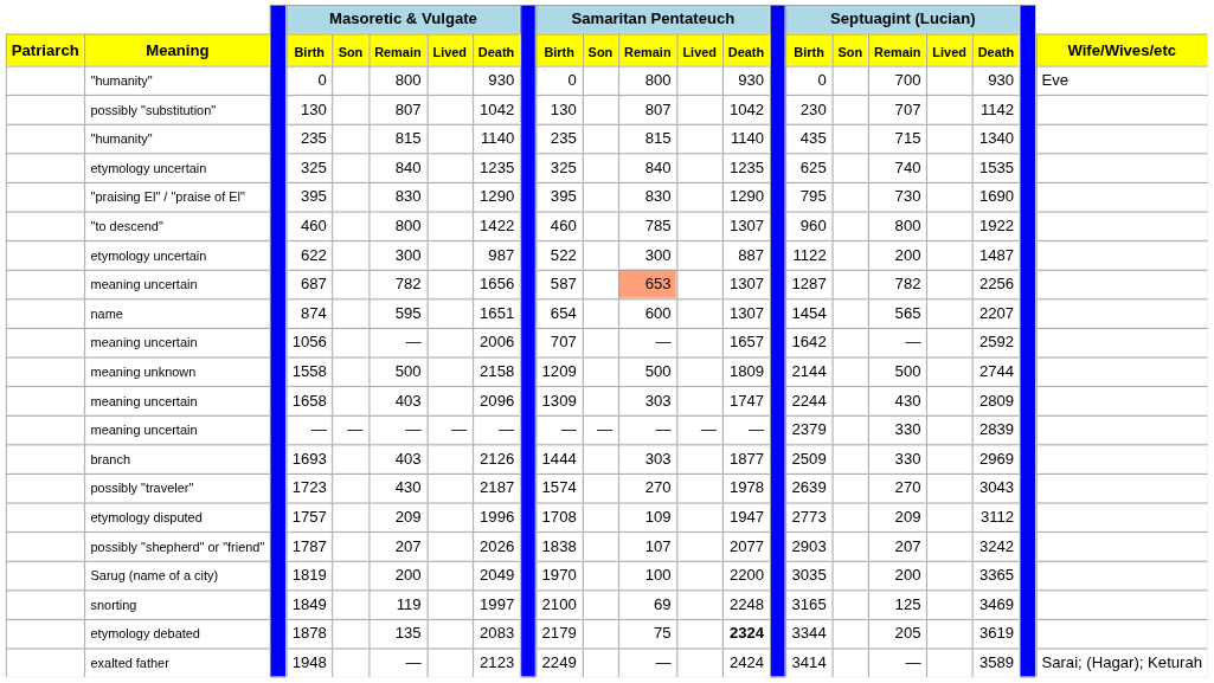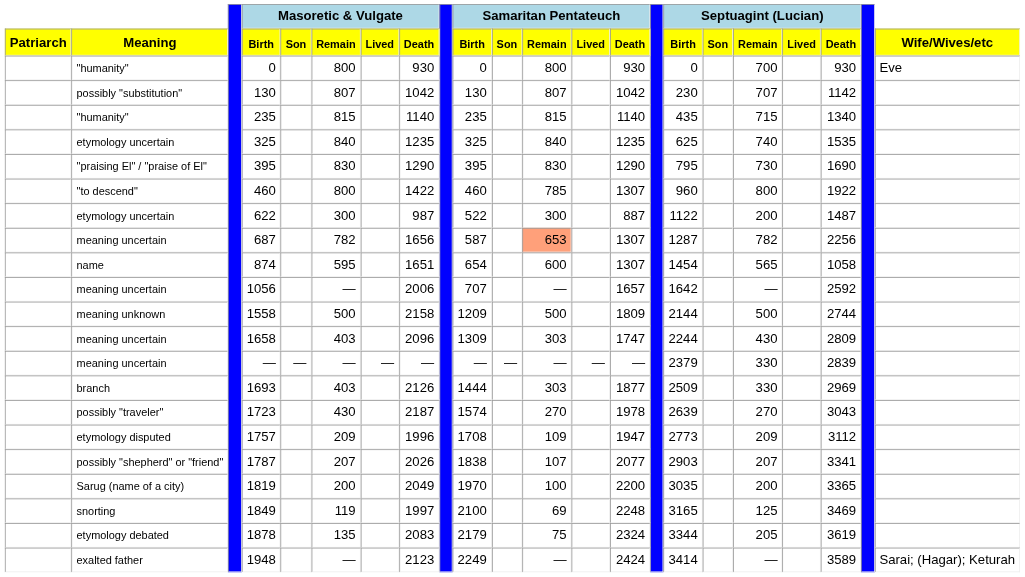874 | Septuagint (Lucian) / Death: 2207 -> 1058
1787 | Septuagint (Lucian) / Death: 3242 -> 3341
1878 | Samaritan Pentateuch / Death: bold -> normal
